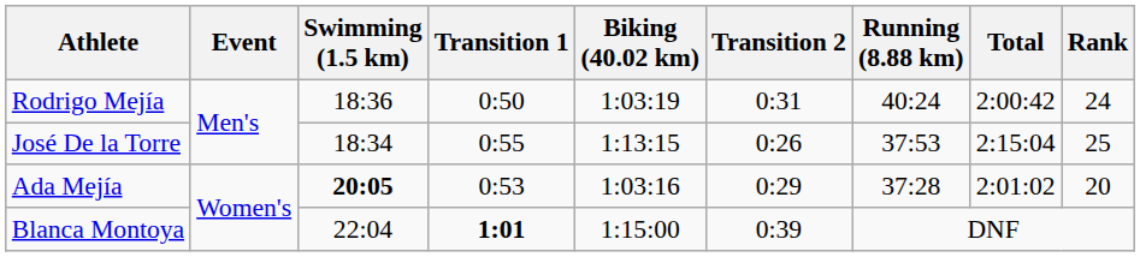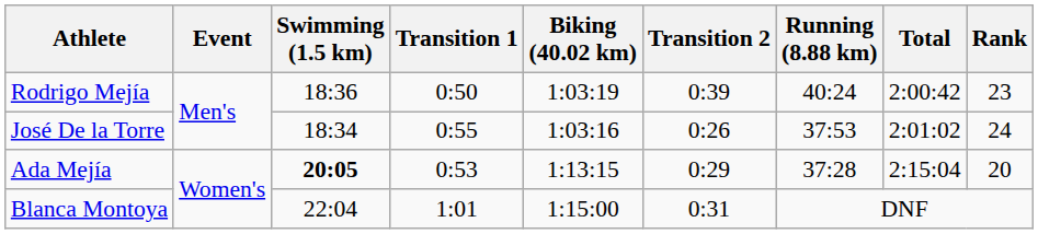Rodrigo Mejía | Transition 2: 0:31 -> 0:39
Rodrigo Mejía | Rank: 24 -> 23
José De la Torre | Biking (40.02 km): 1:13:15 -> 1:03:16
José De la Torre | Total: 2:15:04 -> 2:01:02
José De la Torre | Rank: 25 -> 24
Ada Mejía | Biking (40.02 km): 1:03:16 -> 1:13:15
Ada Mejía | Total: 2:01:02 -> 2:15:04
Blanca Montoya | Transition 1: bold -> normal
Blanca Montoya | Transition 2: 0:39 -> 0:31
